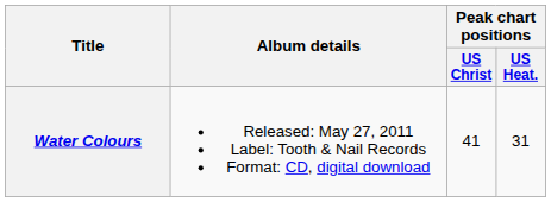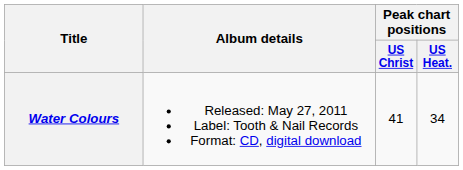Water Colours | Peak chart positions / US Heat.: 31 -> 34
